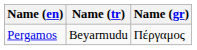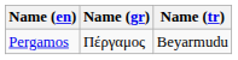columns swapped: Name (gr) <-> Name (tr)
